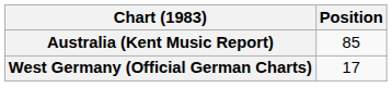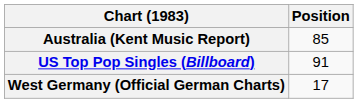+ row: US Top Pop Singles (Billboard) | 91
